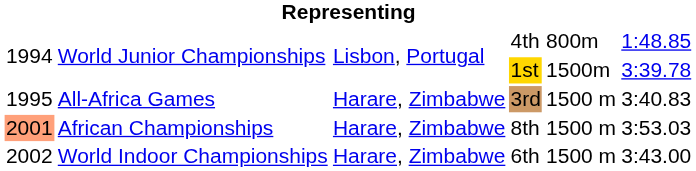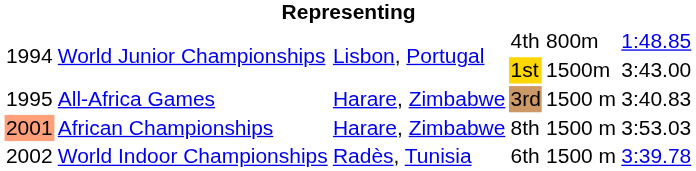1st | column 6: 3:39.78 -> 3:43.00
6th | column 3: Harare, Zimbabwe -> Radès, Tunisia
6th | column 6: 3:43.00 -> 3:39.78
